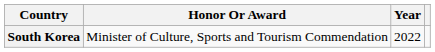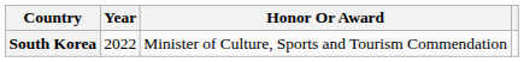columns swapped: Year <-> Honor Or Award
